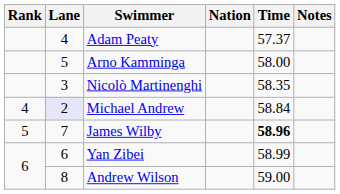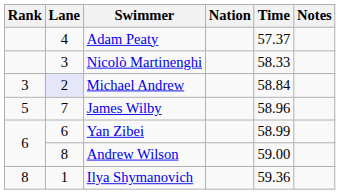- row: 5 | Arno Kamminga | 58.00
Nicolò Martinenghi | Time: 58.35 -> 58.33
Michael Andrew | Rank: 4 -> 3
James Wilby | Time: bold -> normal
+ row: 8 | 1 | Ilya Shymanovich | 59.36
